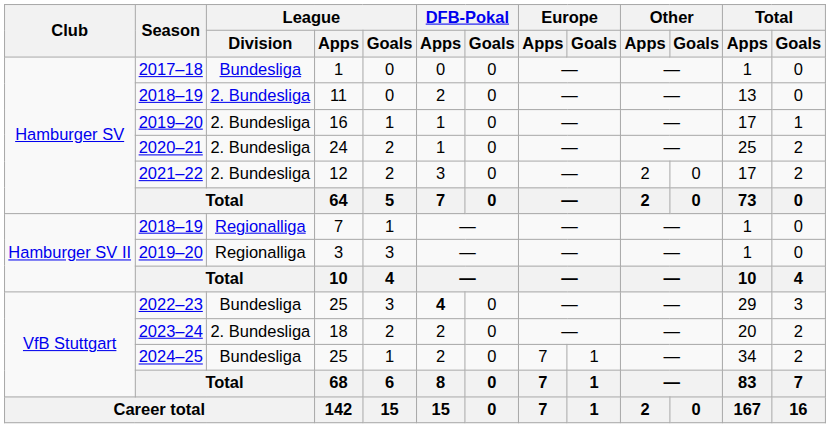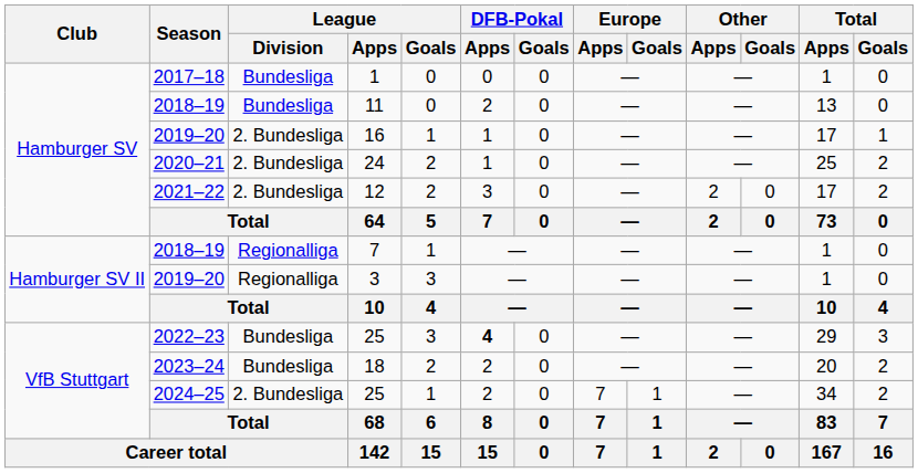11 | League / Division: 2. Bundesliga -> Bundesliga
18 | League / Division: 2. Bundesliga -> Bundesliga
2024–25 / 25 | League / Division: Bundesliga -> 2. Bundesliga
